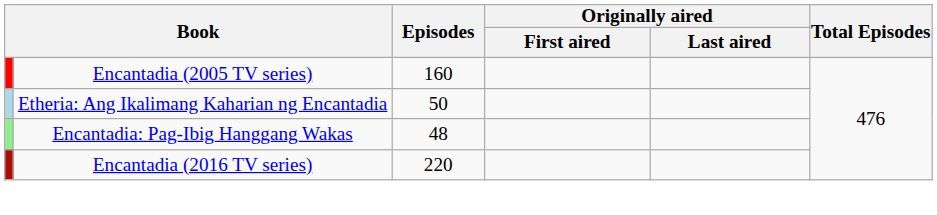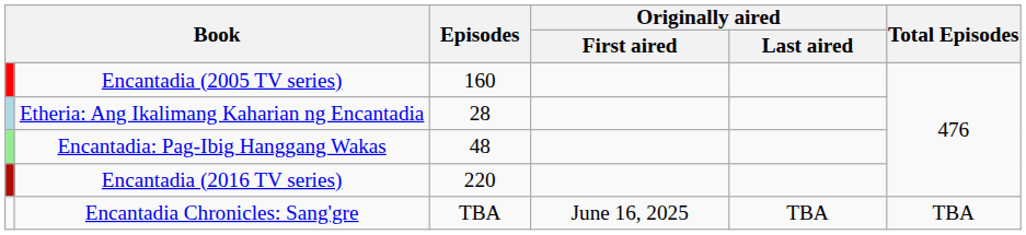Etheria: Ang Ikalimang Kaharian ng Encantadia | Episodes: 50 -> 28
+ row: Encantadia Chronicles: Sang'gre | TBA | June 16, 2025 | TBA | TBA
